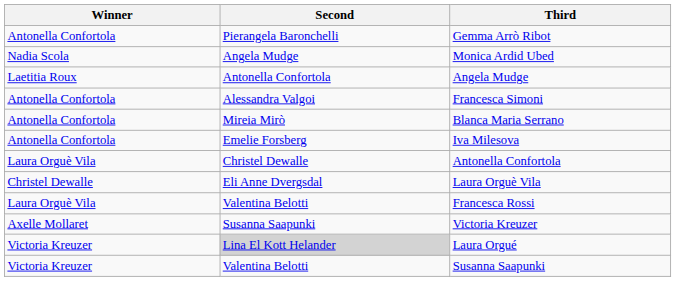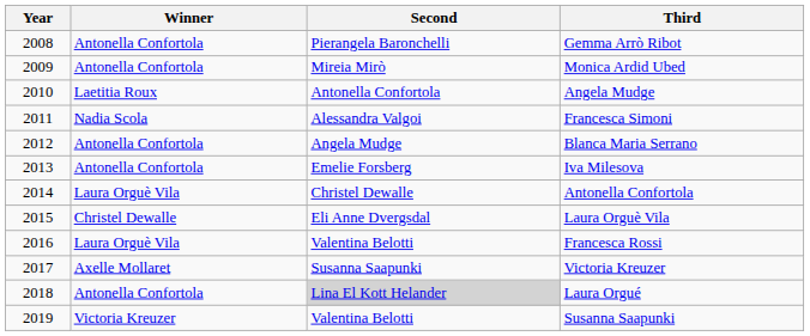+ column: Year | 2008 | 2009 | 2010 | 2011 | 2012 | 2013 | 2014 | 2015 | 2016 | 2017 | 2018 | 2019
Monica Ardid Ubed | Winner: Nadia Scola -> Antonella Confortola
Monica Ardid Ubed | Second: Angela Mudge -> Mireia Mirò
Francesca Simoni | Winner: Antonella Confortola -> Nadia Scola
Blanca Maria Serrano | Second: Mireia Mirò -> Angela Mudge
Laura Orgué | Winner: Victoria Kreuzer -> Antonella Confortola
